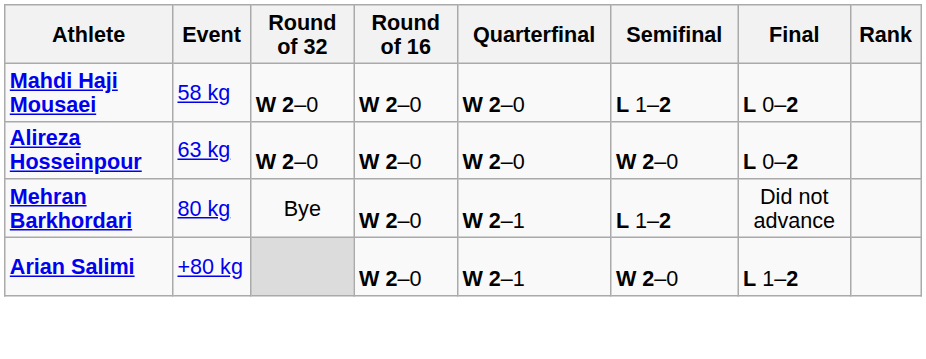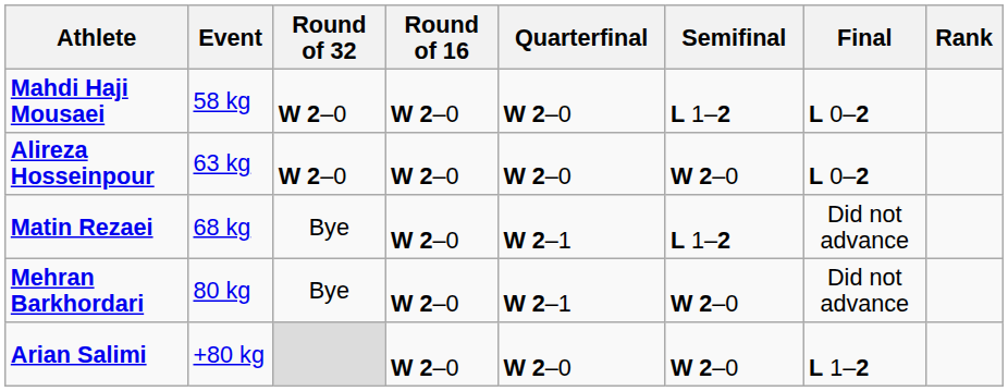+ row: Matin Rezaei | 68 kg | Bye | W 2–0 | W 2–1 | L 1–2 | Did not advance
Mehran Barkhordari | Semifinal: L 1–2 -> W 2–0
Arian Salimi | Quarterfinal: W 2–1 -> W 2–0
